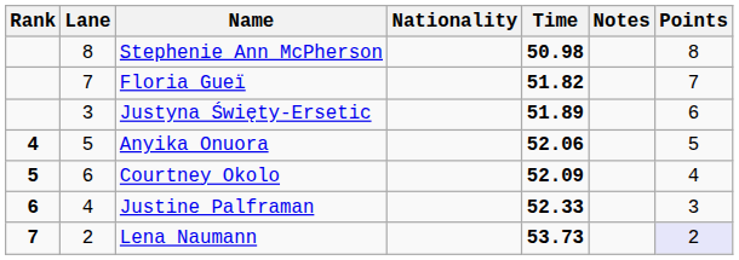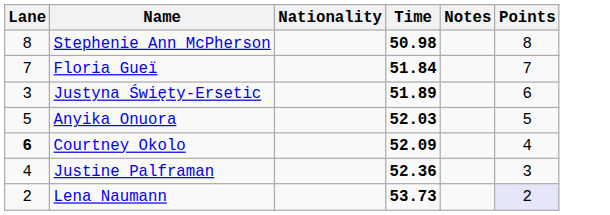- column: Rank | 4 | 5 | 6 | 7
Floria Gueï | Time: 51.82 -> 51.84
Anyika Onuora | Time: 52.06 -> 52.03
Courtney Okolo | Lane: normal -> bold
Justine Palframan | Time: 52.33 -> 52.36
